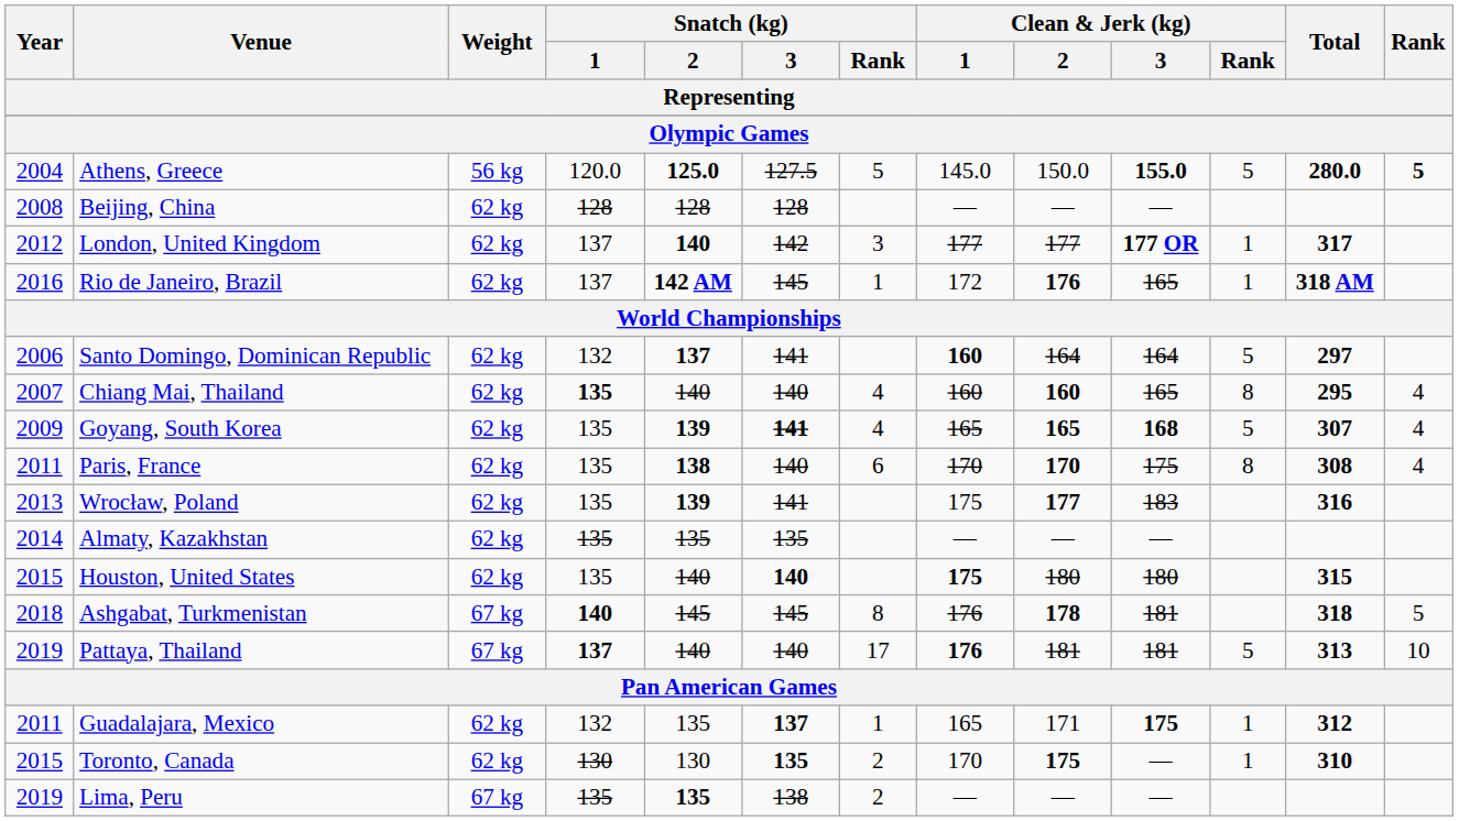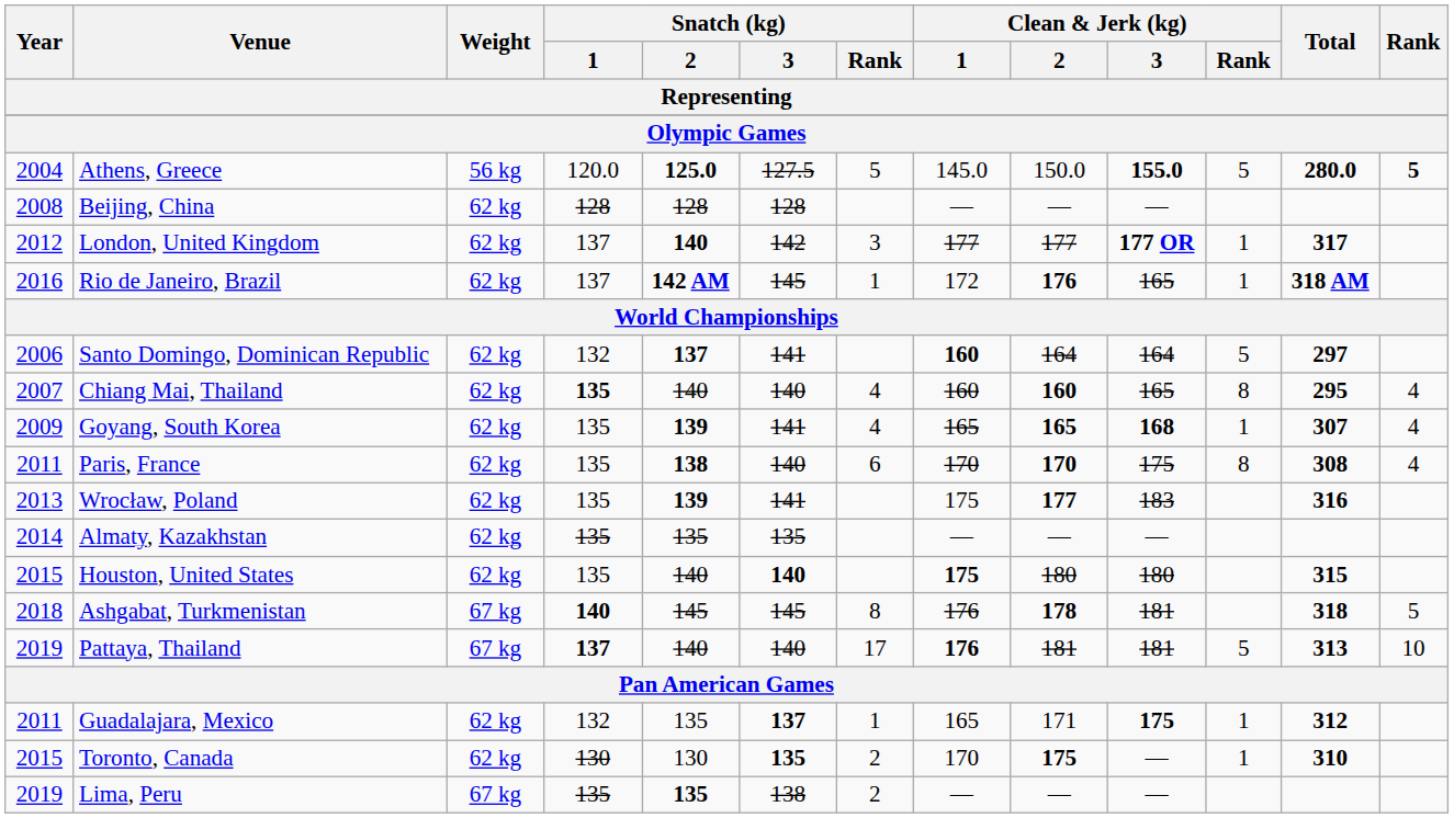Goyang, South Korea | Snatch (kg) / 3: bold -> normal
Goyang, South Korea | Clean & Jerk (kg) / Rank: 5 -> 1
